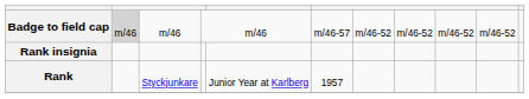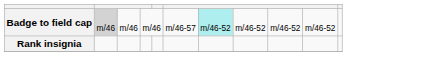Badge to field cap | column 7: no background -> paleturquoise background
- row: Rank | Styckjunkare | Junior Year at Karlberg | 1957
